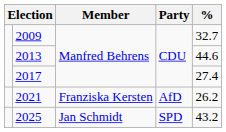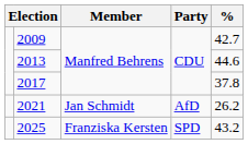2009 | %: 32.7 -> 42.7
2017 | %: 27.4 -> 37.8
2021 | Member: Franziska Kersten -> Jan Schmidt
2025 | Member: Jan Schmidt -> Franziska Kersten
